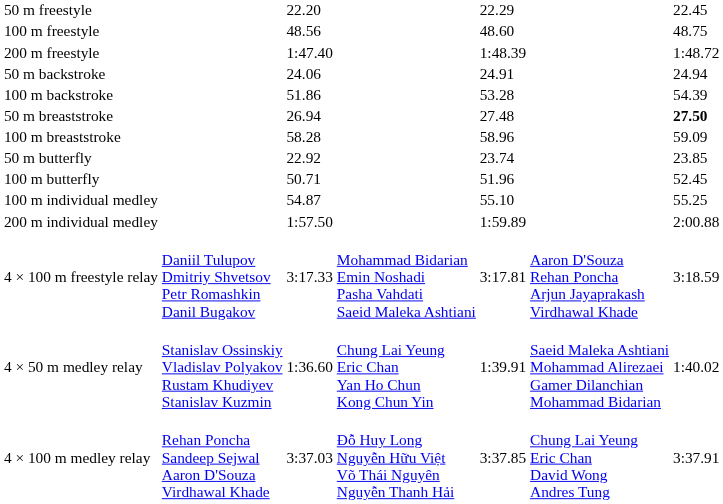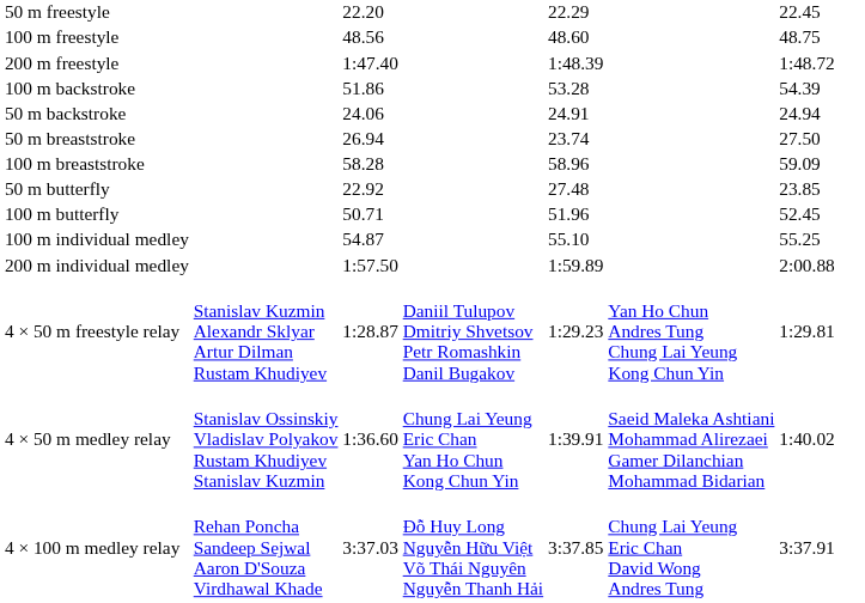rows swapped: 50 m backstroke <-> 100 m backstroke
50 m breaststroke | column 5: 27.48 -> 23.74
50 m breaststroke | column 7: bold -> normal
50 m butterfly | column 5: 23.74 -> 27.48
+ row: 4 × 50 m freestyle relay | Stanislav Kuzmin Alexandr Sklyar Artur Dilman Rustam Khudiyev | 1:28.87 | Daniil Tulupov Dmitriy Shvetsov Petr Romashkin Danil Bugakov | 1:29.23 | Yan Ho Chun Andres Tung Chung Lai Yeung Kong Chun Yin | 1:29.81
- row: 4 × 100 m freestyle relay | Daniil Tulupov Dmitriy Shvetsov Petr Romashkin Danil Bugakov | 3:17.33 | Mohammad Bidarian Emin Noshadi Pasha Vahdati Saeid Maleka Ashtiani | 3:17.81 | Aaron D'Souza Rehan Poncha Arjun Jayaprakash Virdhawal Khade | 3:18.59
